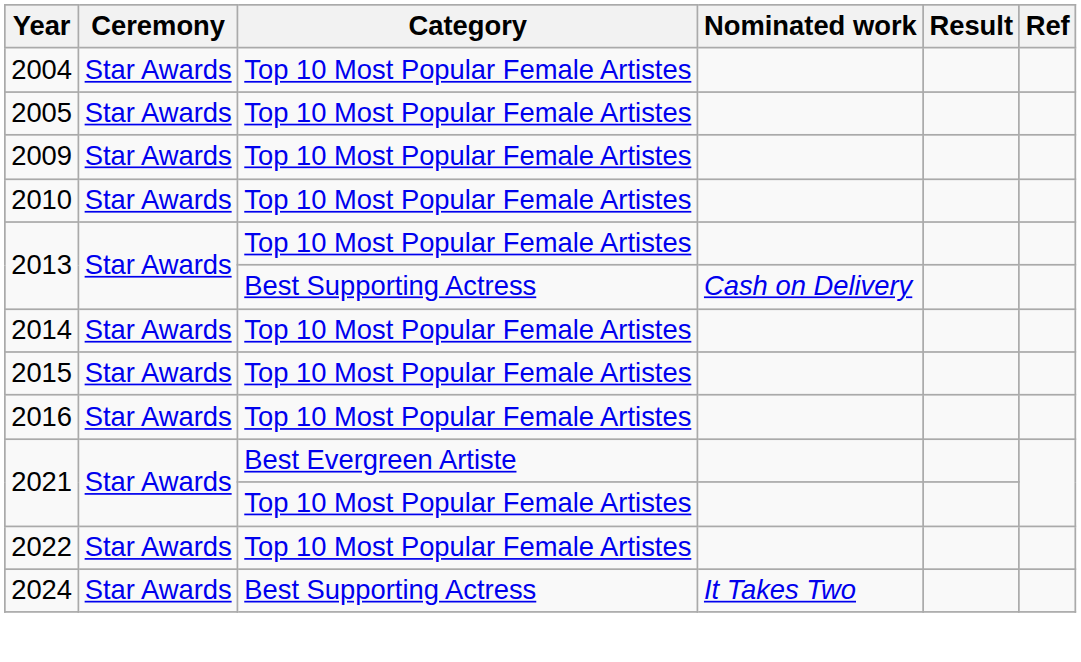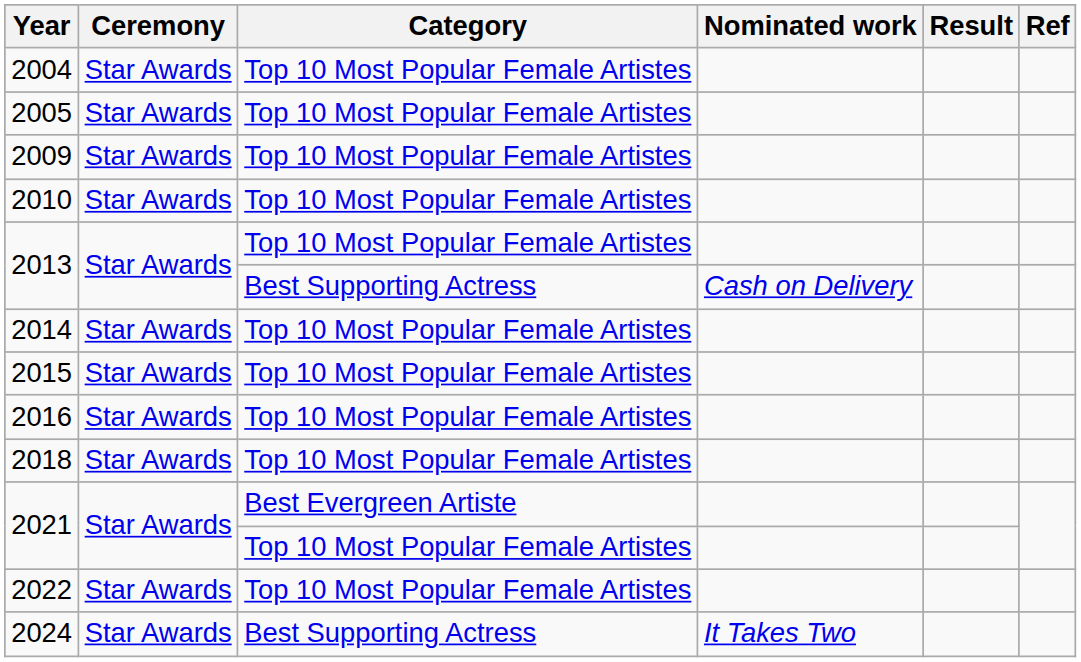+ row: 2018 | Star Awards | Top 10 Most Popular Female Artistes
